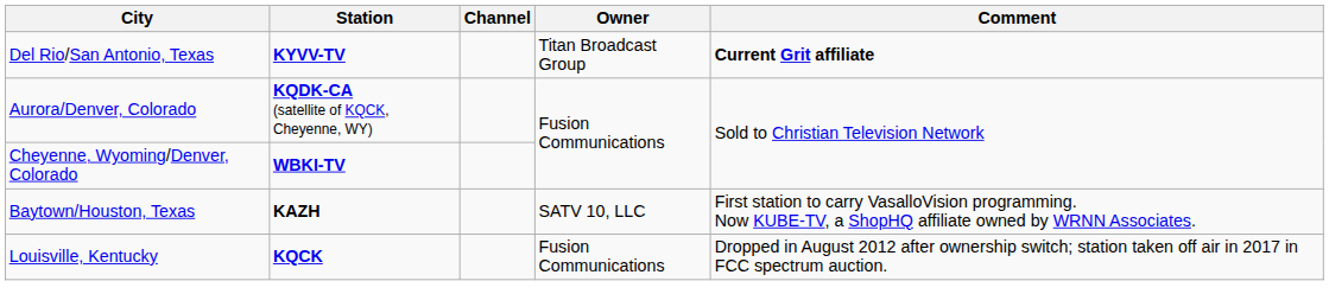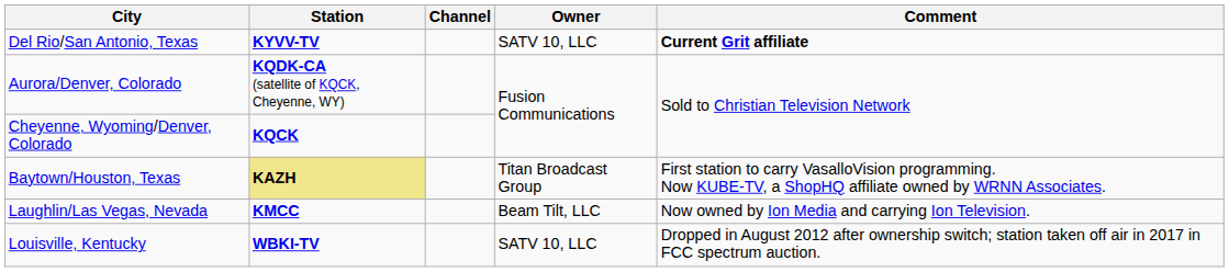Del Rio/San Antonio, Texas | Owner: Titan Broadcast Group -> SATV 10, LLC
Cheyenne, Wyoming/Denver, Colorado | Station: WBKI-TV -> KQCK
Baytown/Houston, Texas | Station: no background -> khaki background
Baytown/Houston, Texas | Owner: SATV 10, LLC -> Titan Broadcast Group
+ row: Laughlin/Las Vegas, Nevada | KMCC | Beam Tilt, LLC | Now owned by Ion Media and carrying Ion Television.
Louisville, Kentucky | Station: KQCK -> WBKI-TV
Louisville, Kentucky | Owner: Fusion Communications -> SATV 10, LLC
